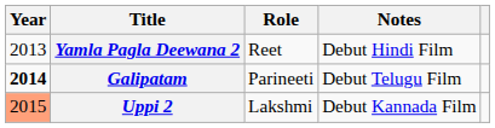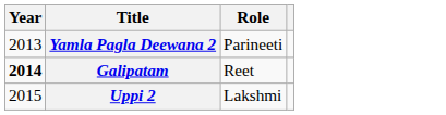- column: Notes | Debut Hindi Film | Debut Telugu Film | Debut Kannada Film
Yamla Pagla Deewana 2 | Role: Reet -> Parineeti
Galipatam | Role: Parineeti -> Reet
Uppi 2 | Year: lightsalmon background -> no background
